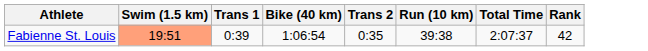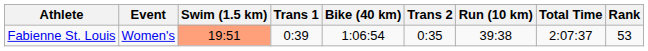+ column: Event | Women's
Fabienne St. Louis | Rank: 42 -> 53
